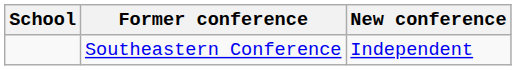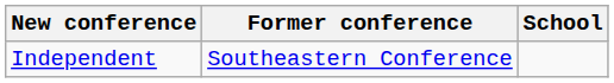columns swapped: School <-> New conference
